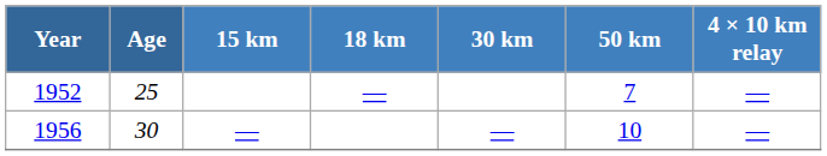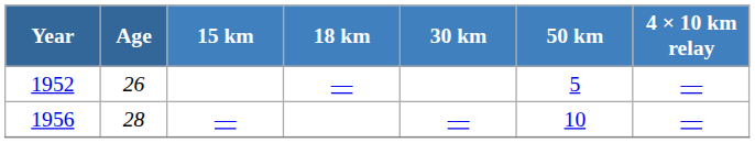1952 | Age: 25 -> 26
1952 | 50 km: 7 -> 5
1956 | Age: 30 -> 28
